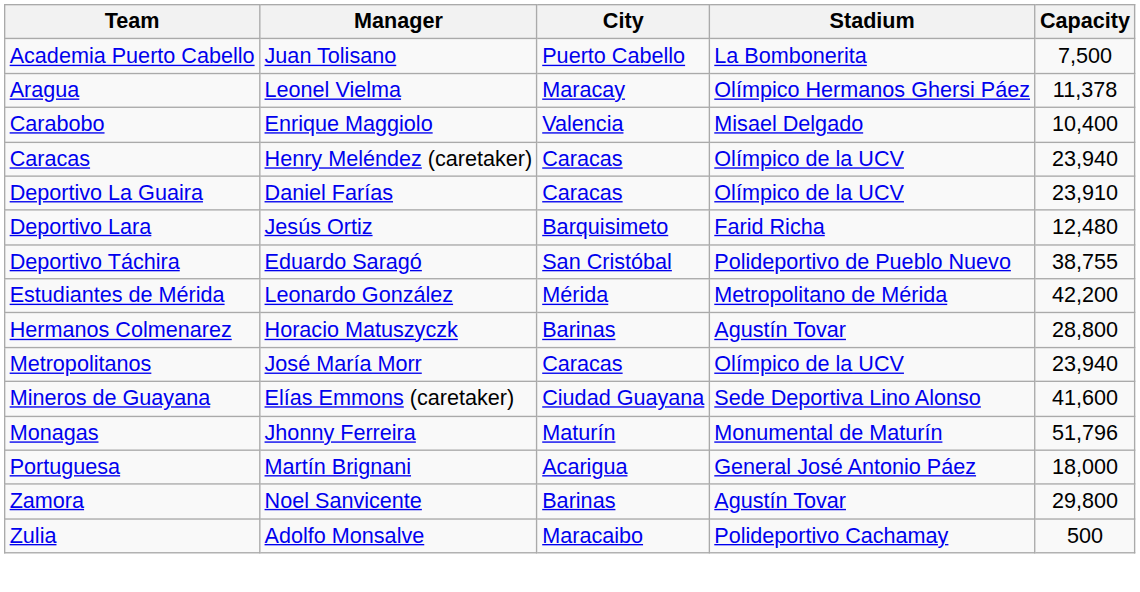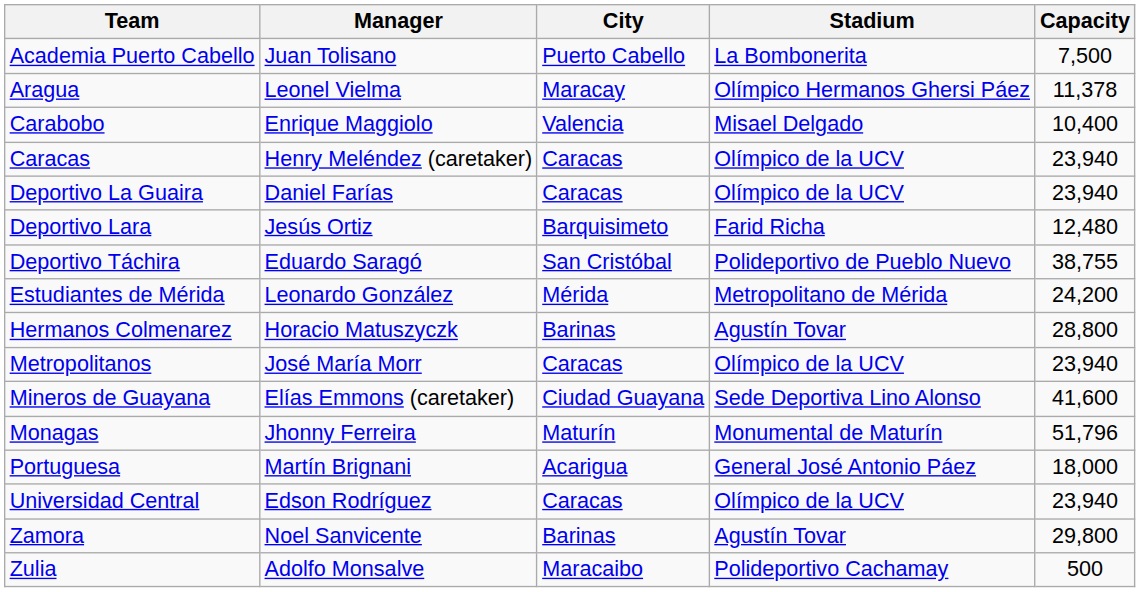Deportivo La Guaira | Capacity: 23,910 -> 23,940
Estudiantes de Mérida | Capacity: 42,200 -> 24,200
+ row: Universidad Central | Edson Rodríguez | Caracas | Olímpico de la UCV | 23,940
